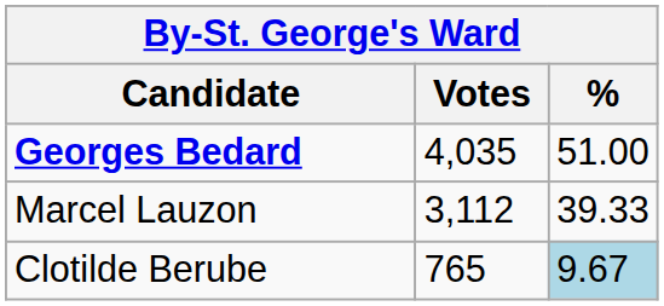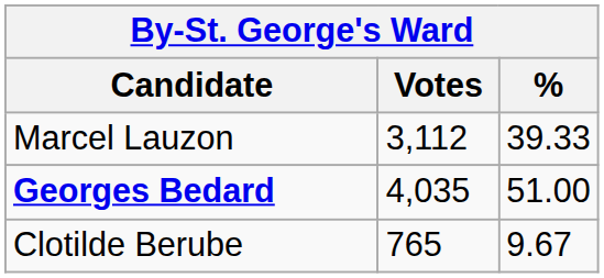rows swapped: Georges Bedard <-> Marcel Lauzon
Clotilde Berube | %: lightblue background -> no background
